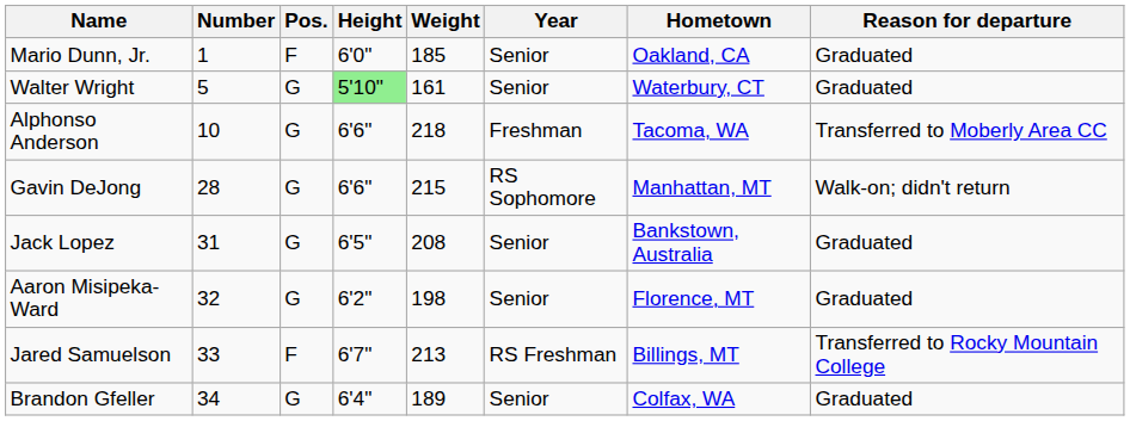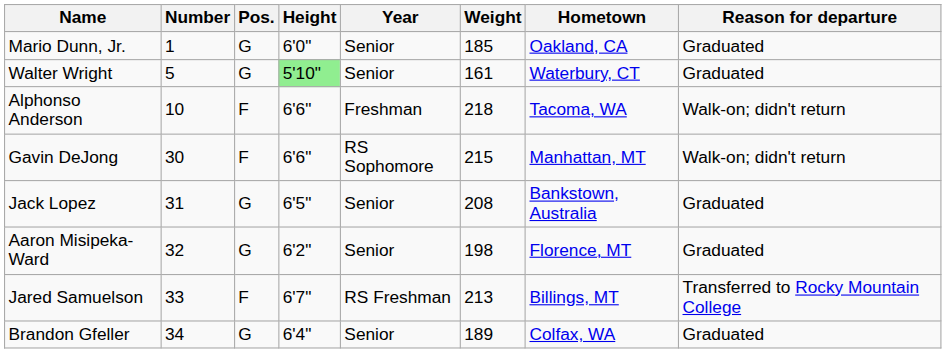columns swapped: Weight <-> Year
Mario Dunn, Jr. | Pos.: F -> G
Alphonso Anderson | Pos.: G -> F
Alphonso Anderson | Reason for departure: Transferred to Moberly Area CC -> Walk-on; didn't return
Gavin DeJong | Number: 28 -> 30
Gavin DeJong | Pos.: G -> F
